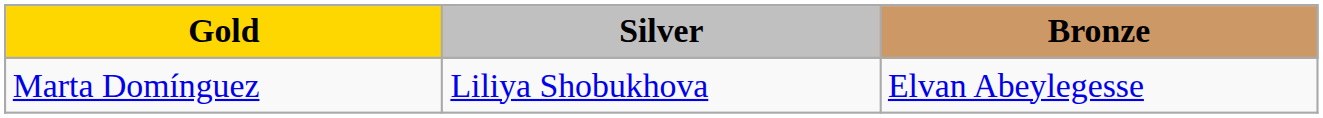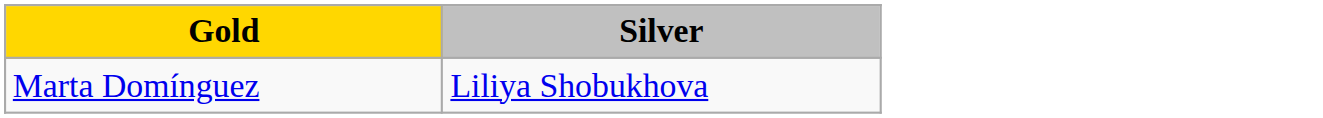- column: Bronze | Elvan Abeylegesse
